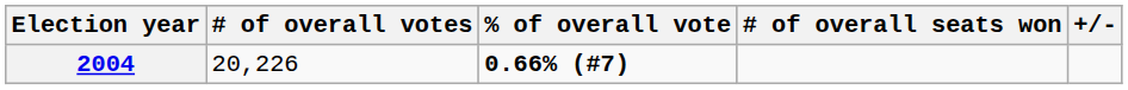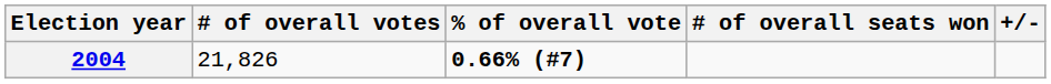2004 | # of overall votes: 20,226 -> 21,826
